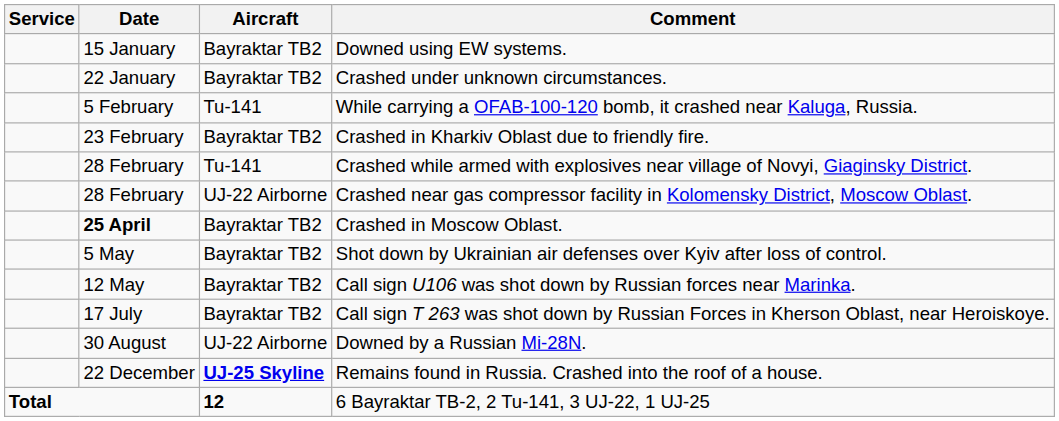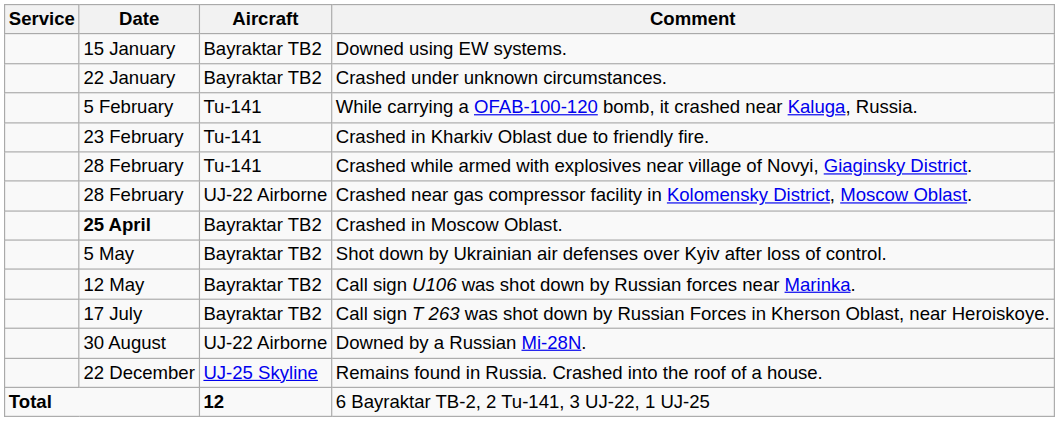Crashed in Kharkiv Oblast due to friendly fire. | Aircraft: Bayraktar TB2 -> Tu-141
Remains found in Russia. Crashed into the roof of a house. | Aircraft: bold -> normal
